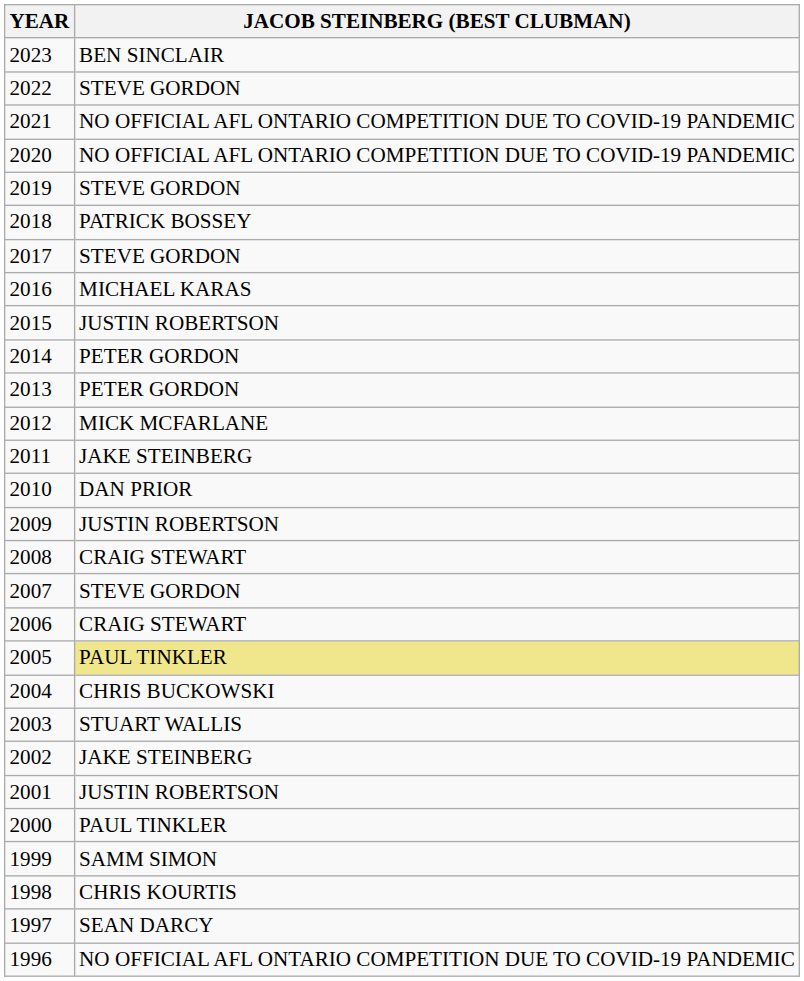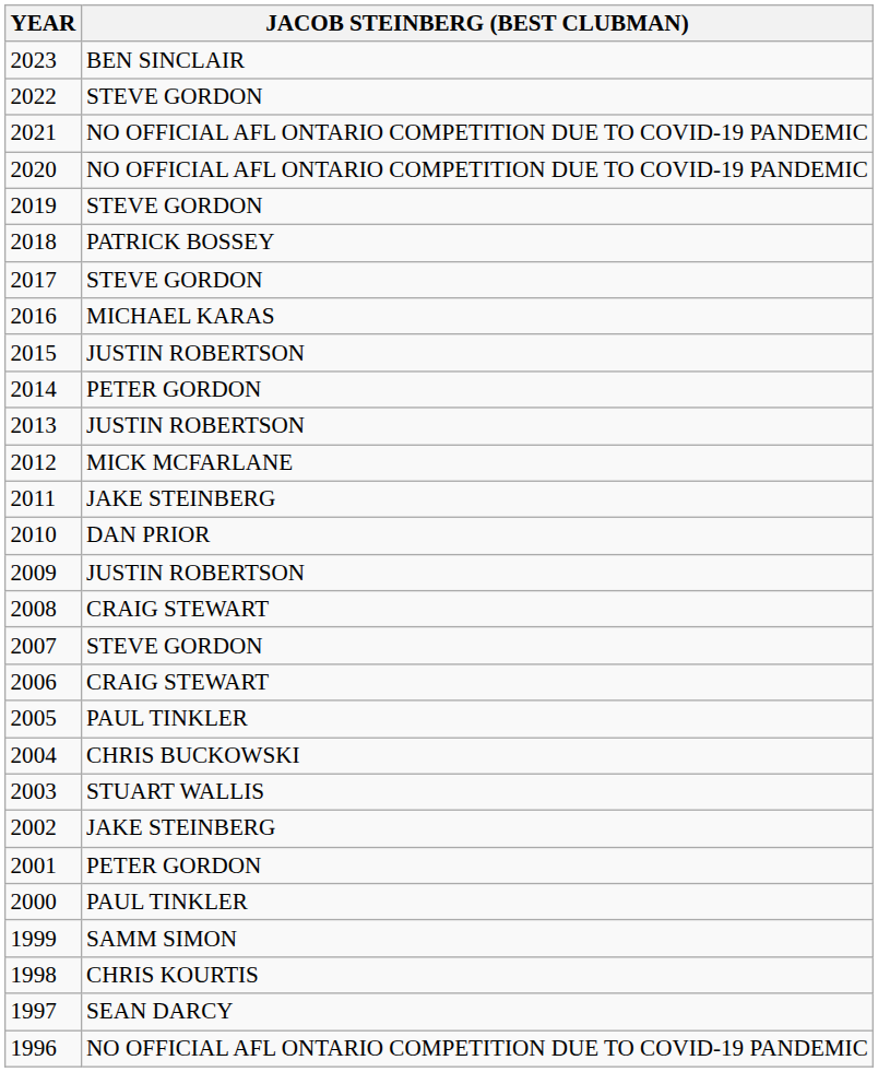2013 | JACOB STEINBERG (BEST CLUBMAN): PETER GORDON -> JUSTIN ROBERTSON
2005 | JACOB STEINBERG (BEST CLUBMAN): khaki background -> no background
2001 | JACOB STEINBERG (BEST CLUBMAN): JUSTIN ROBERTSON -> PETER GORDON
